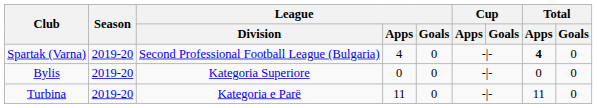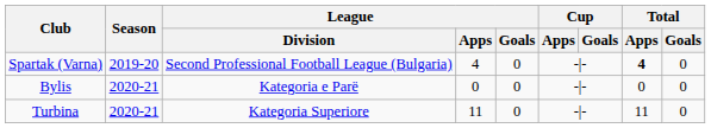Bylis | Season: 2019-20 -> 2020-21
Bylis | League / Division: Kategoria Superiore -> Kategoria e Parë
Turbina | Season: 2019-20 -> 2020-21
Turbina | League / Division: Kategoria e Parë -> Kategoria Superiore
